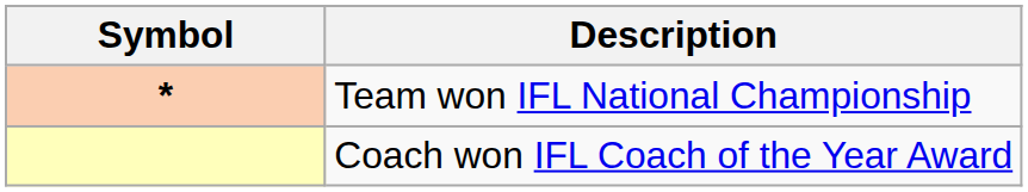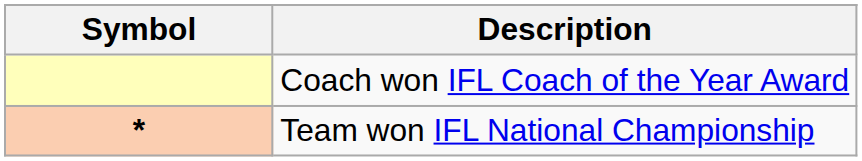rows swapped: Team won IFL National Championship <-> Coach won IFL Coach of the Year Award
